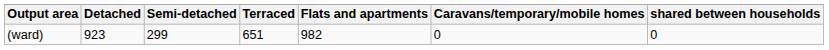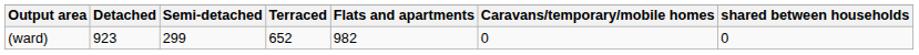(ward) | Terraced: 651 -> 652
